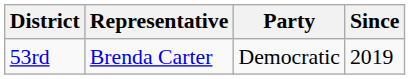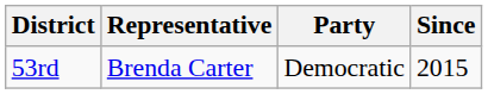53rd | Since: 2019 -> 2015
